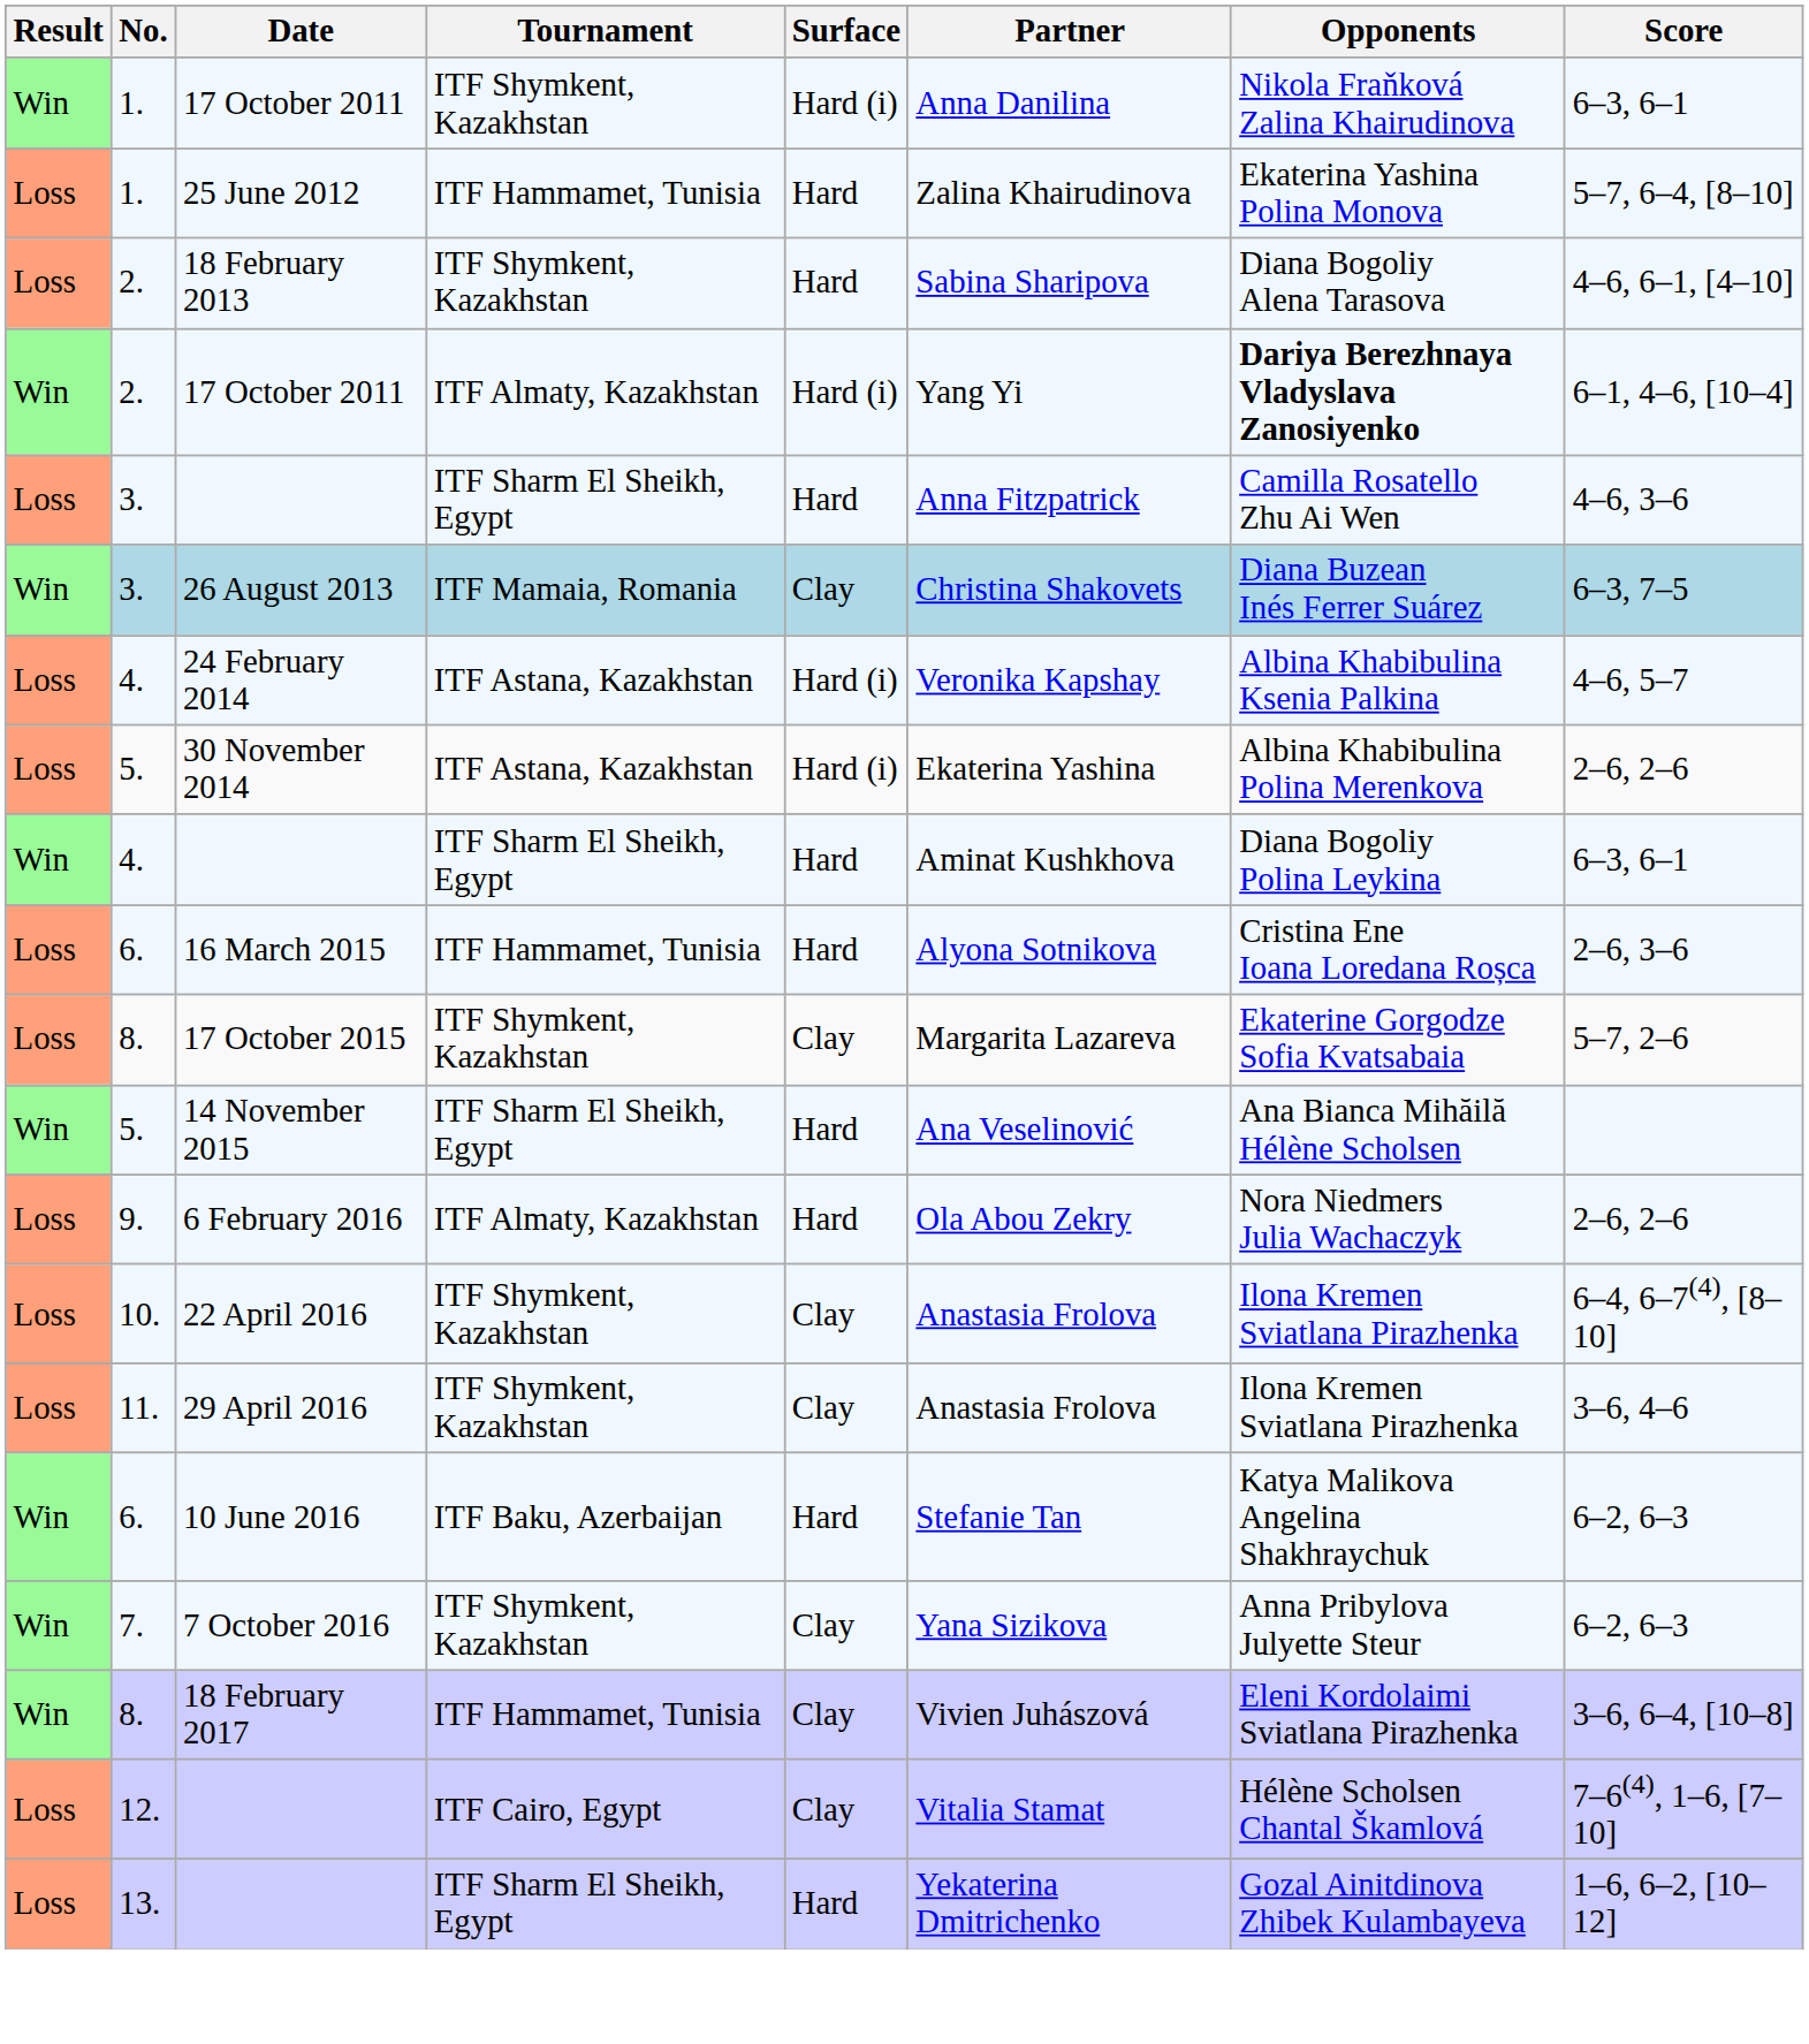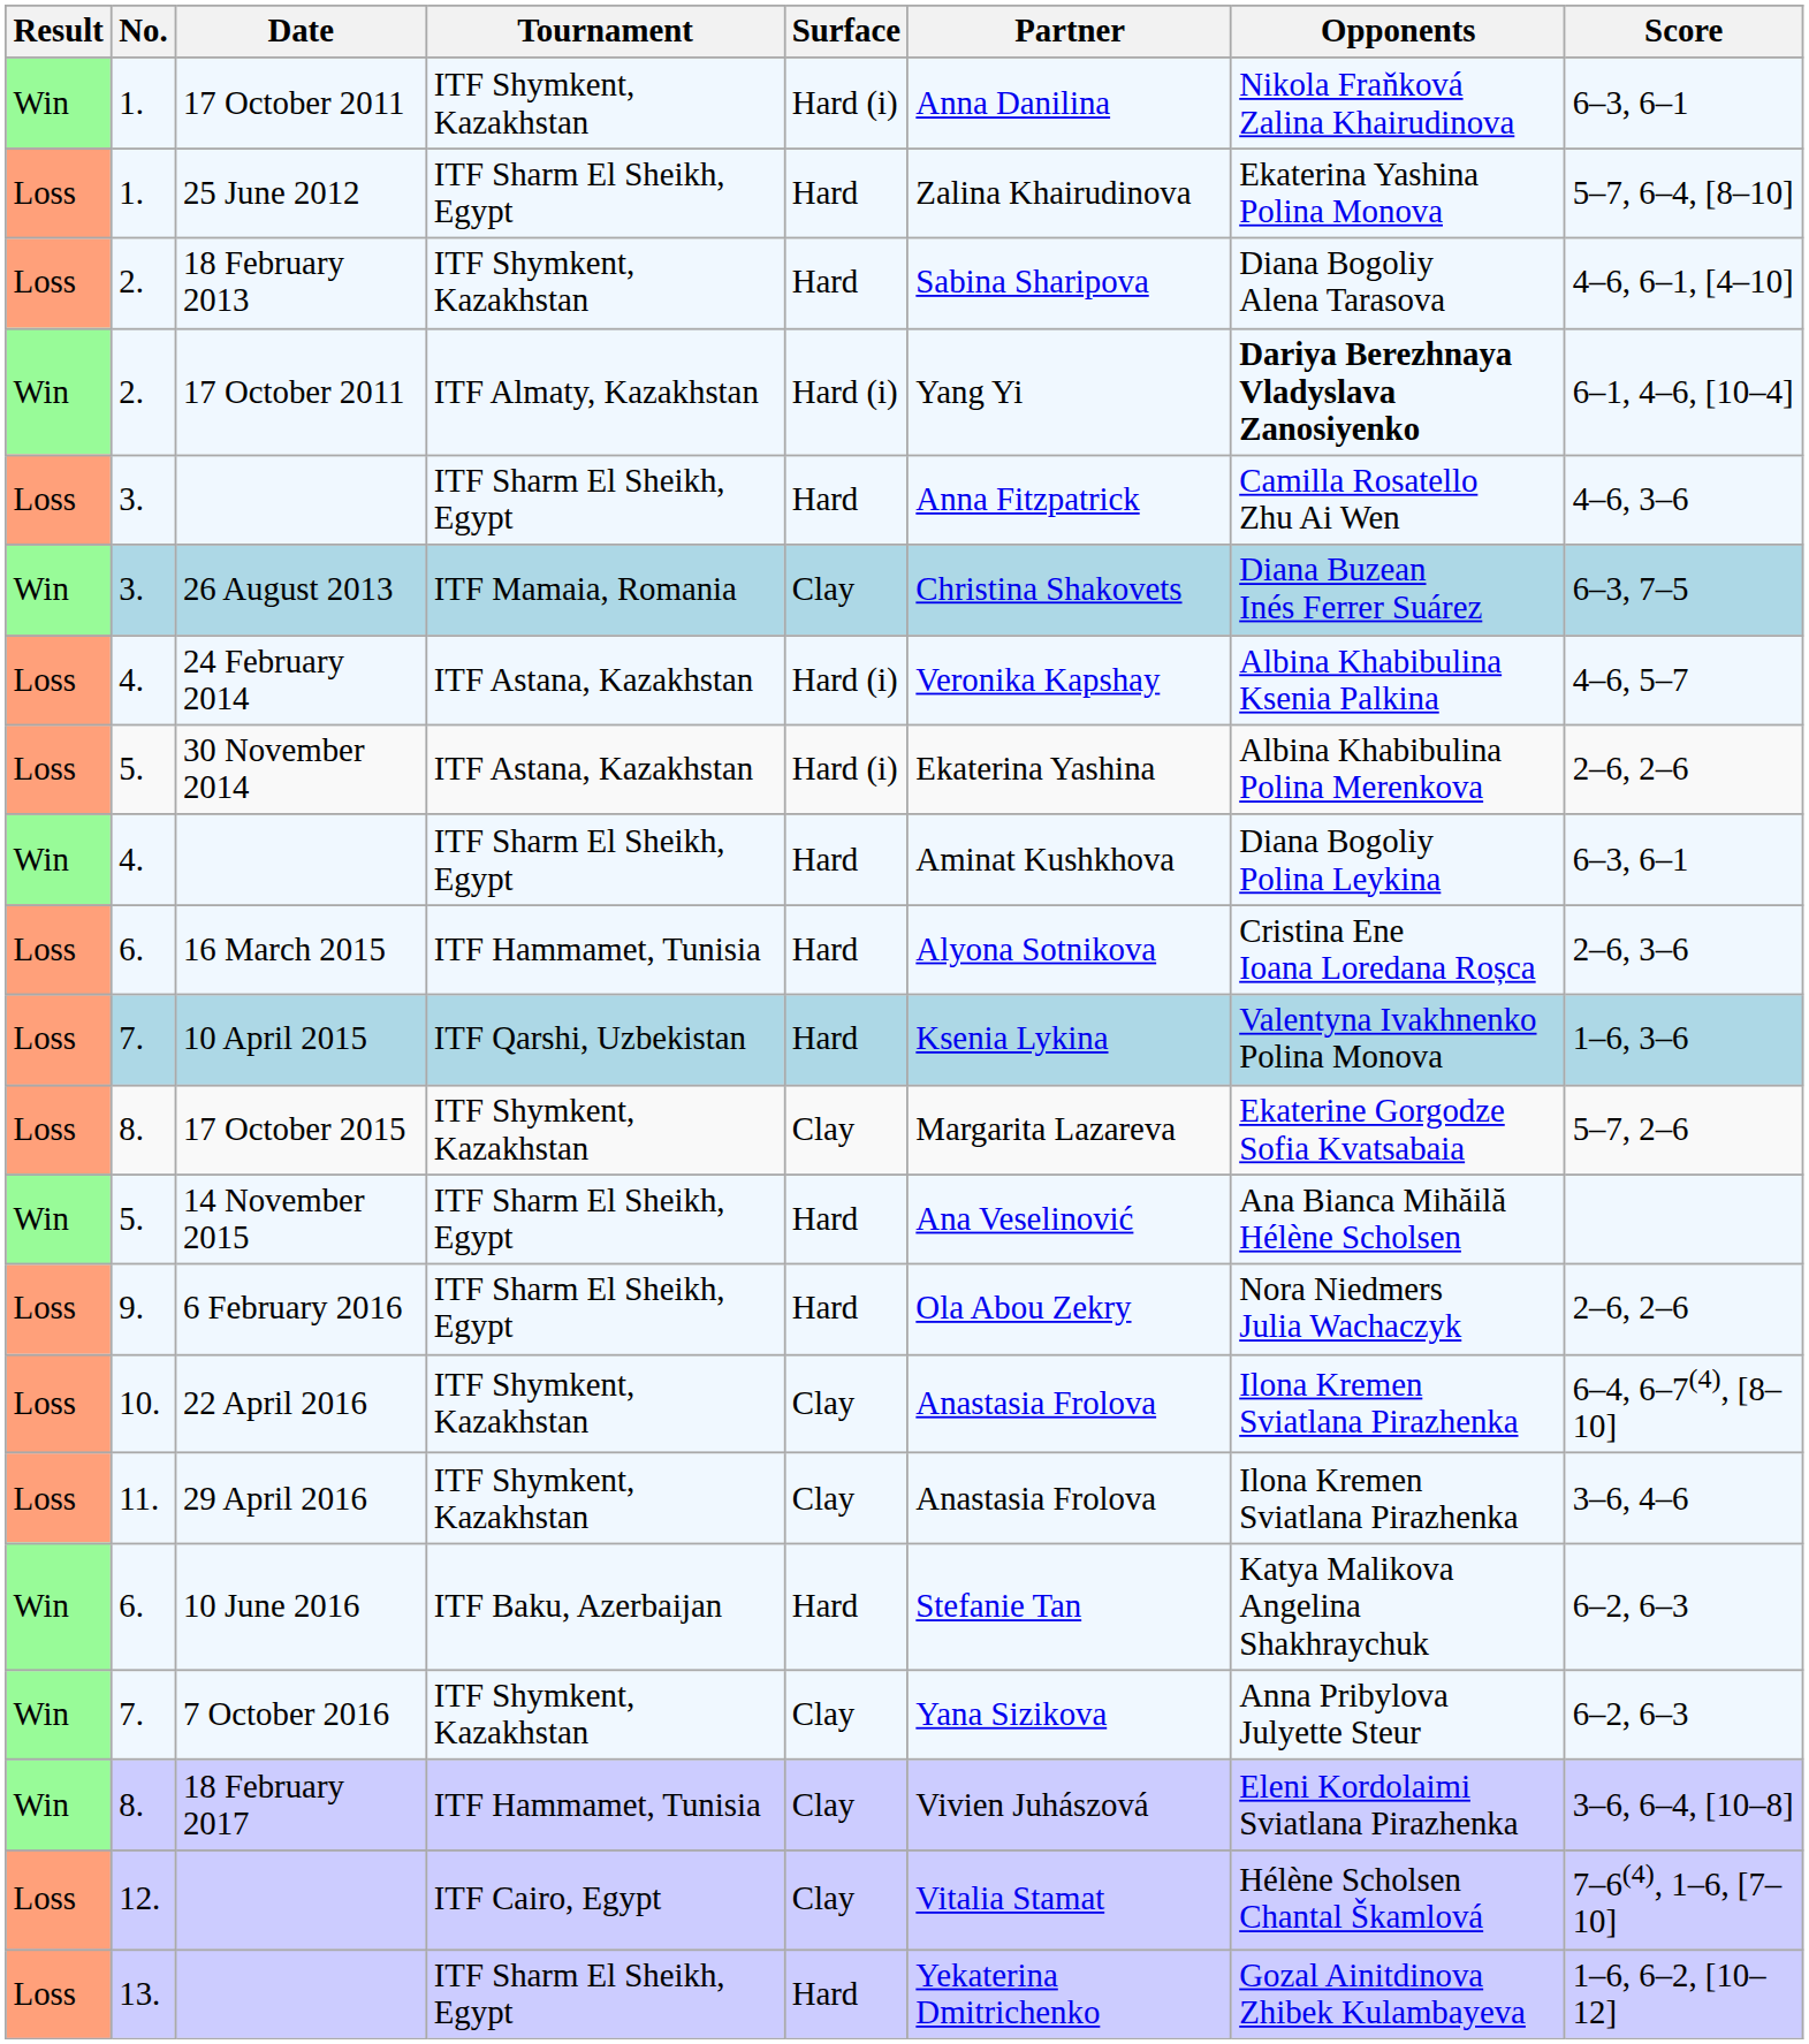25 June 2012 | Tournament: ITF Hammamet, Tunisia -> ITF Sharm El Sheikh, Egypt
+ row: Loss | 7. | 10 April 2015 | ITF Qarshi, Uzbekistan | Hard | Ksenia Lykina | Valentyna Ivakhnenko Polina Monova | 1–6, 3–6
6 February 2016 | Tournament: ITF Almaty, Kazakhstan -> ITF Sharm El Sheikh, Egypt
